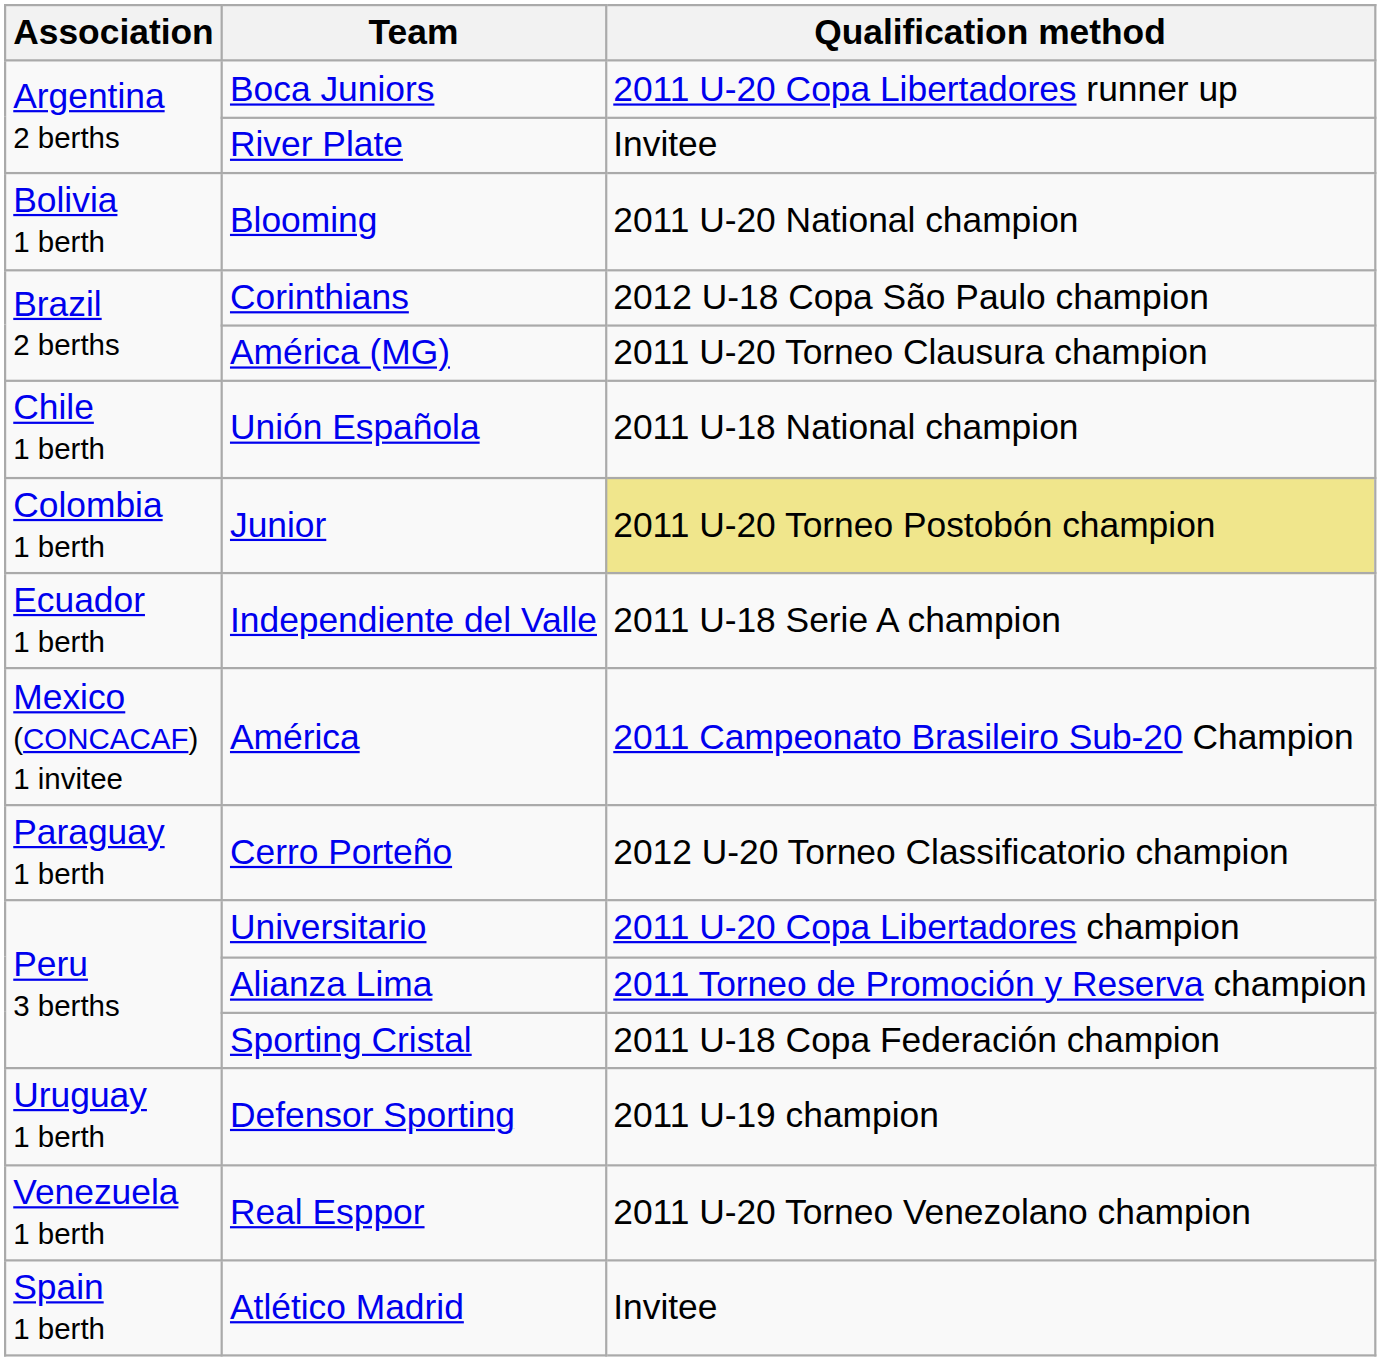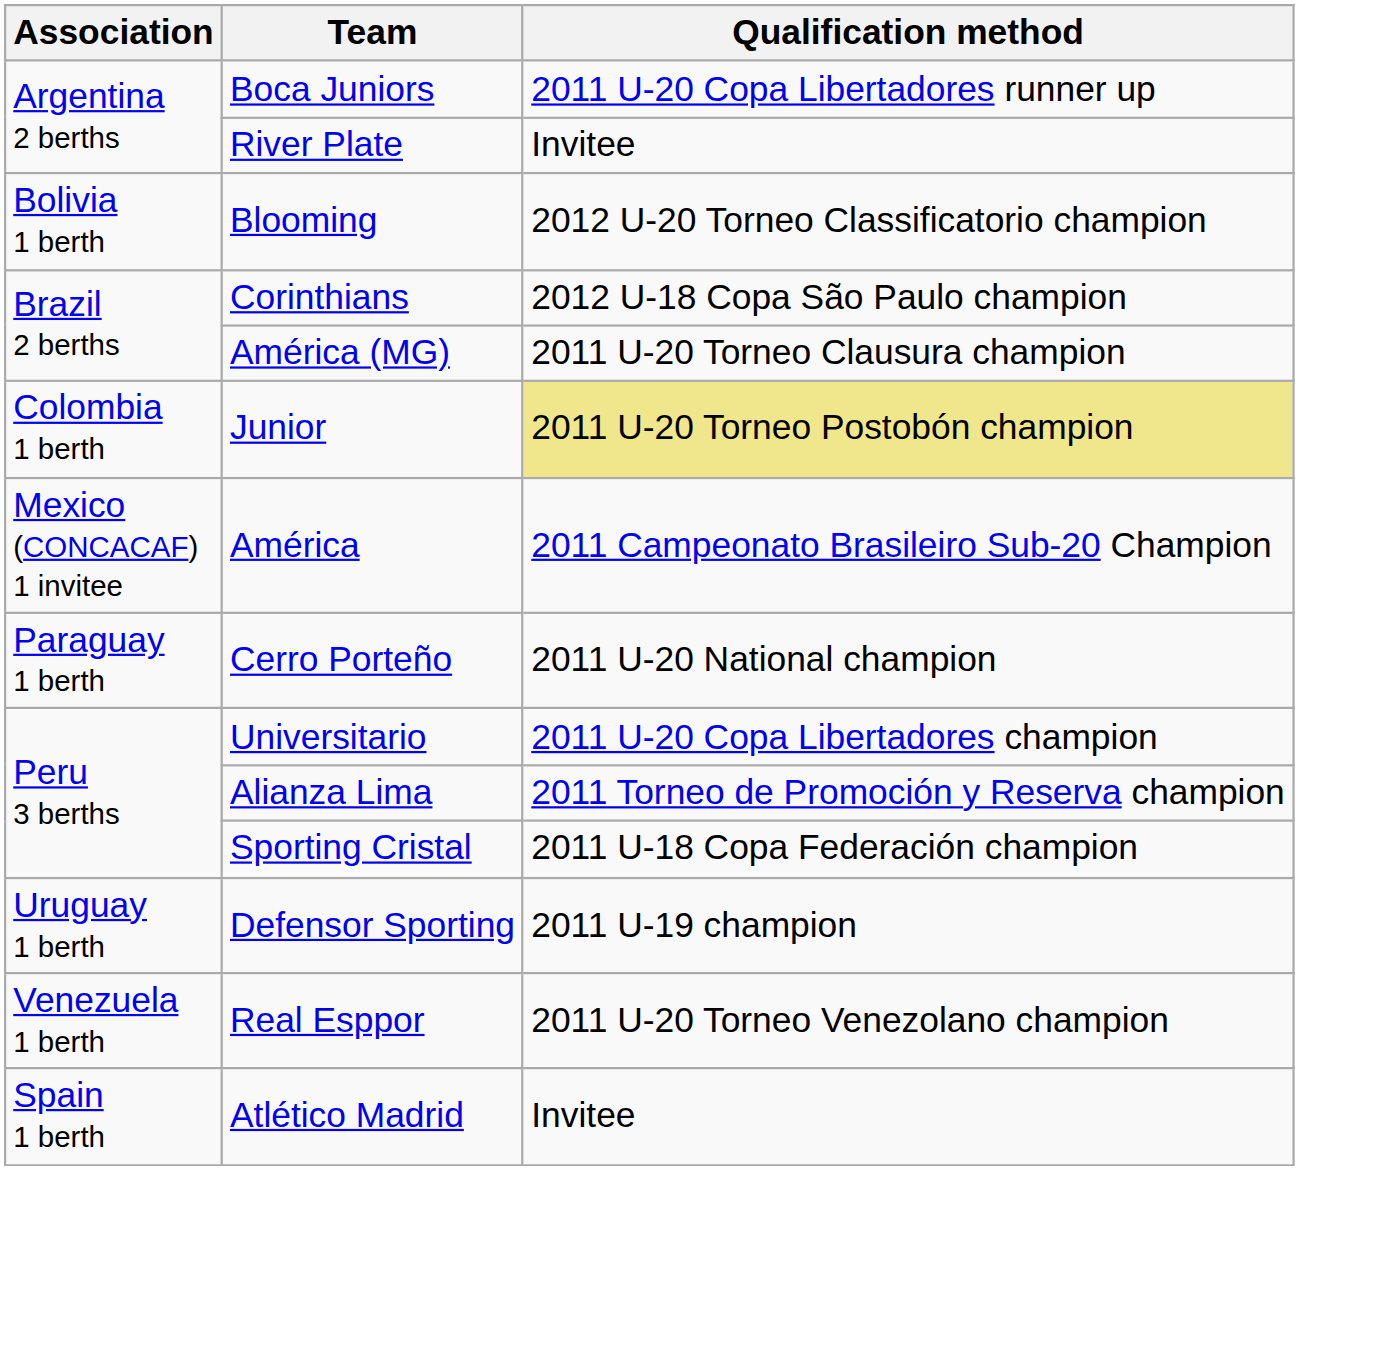Blooming | Qualification method: 2011 U-20 National champion -> 2012 U-20 Torneo Classificatorio champion
- row: Chile 1 berth | Unión Española | 2011 U-18 National champion
- row: Ecuador 1 berth | Independiente del Valle | 2011 U-18 Serie A champion
Cerro Porteño | Qualification method: 2012 U-20 Torneo Classificatorio champion -> 2011 U-20 National champion
